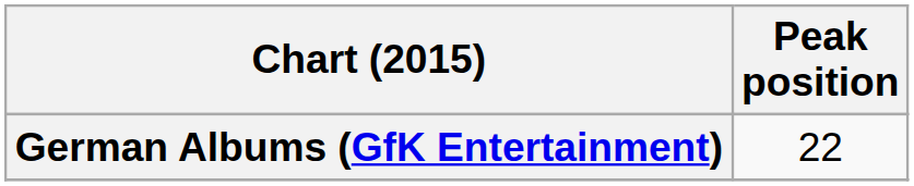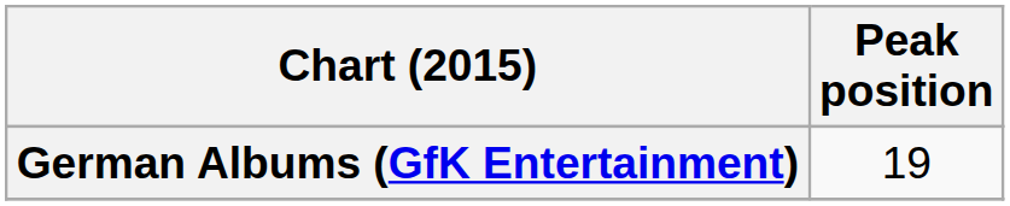German Albums (GfK Entertainment) | Peak position: 22 -> 19
